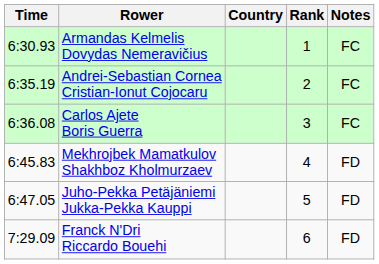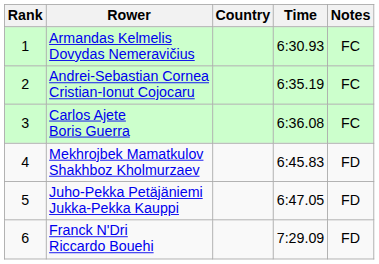columns swapped: Rank <-> Time
